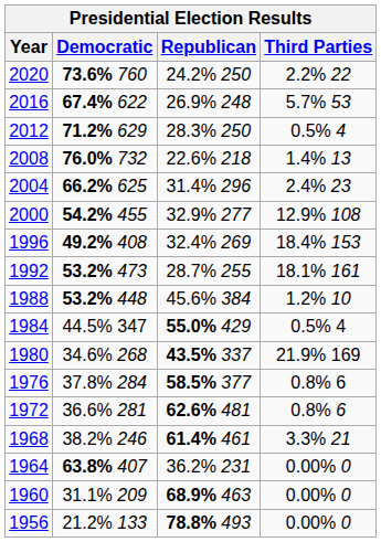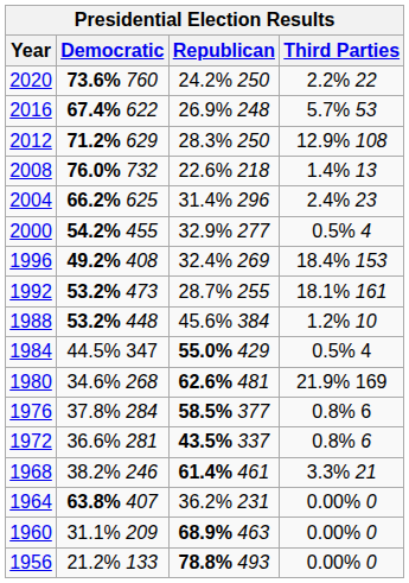2012 | Third Parties: 0.5% 4 -> 12.9% 108
2000 | Third Parties: 12.9% 108 -> 0.5% 4
1980 | Republican: 43.5% 337 -> 62.6% 481
1972 | Republican: 62.6% 481 -> 43.5% 337
